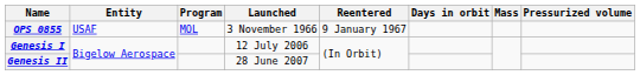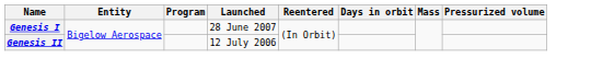- row: OPS 0855 | USAF | MOL | 3 November 1966 | 9 January 1967
Genesis I | Launched: 12 July 2006 -> 28 June 2007
Genesis II | Launched: 28 June 2007 -> 12 July 2006
